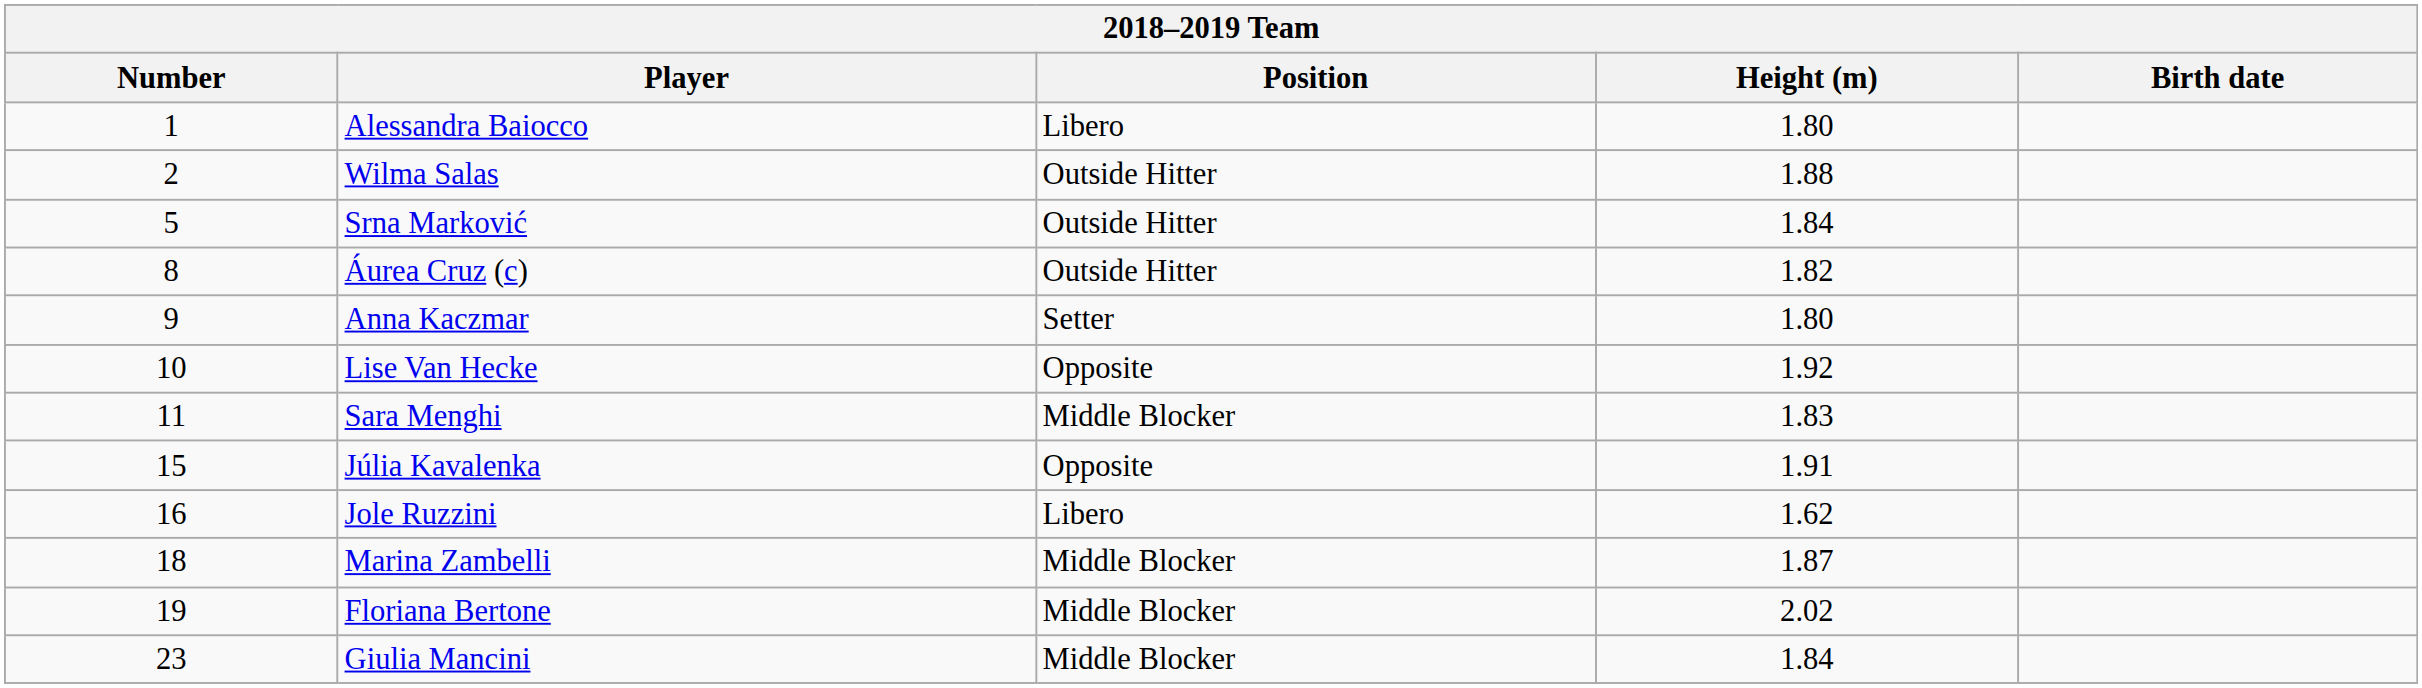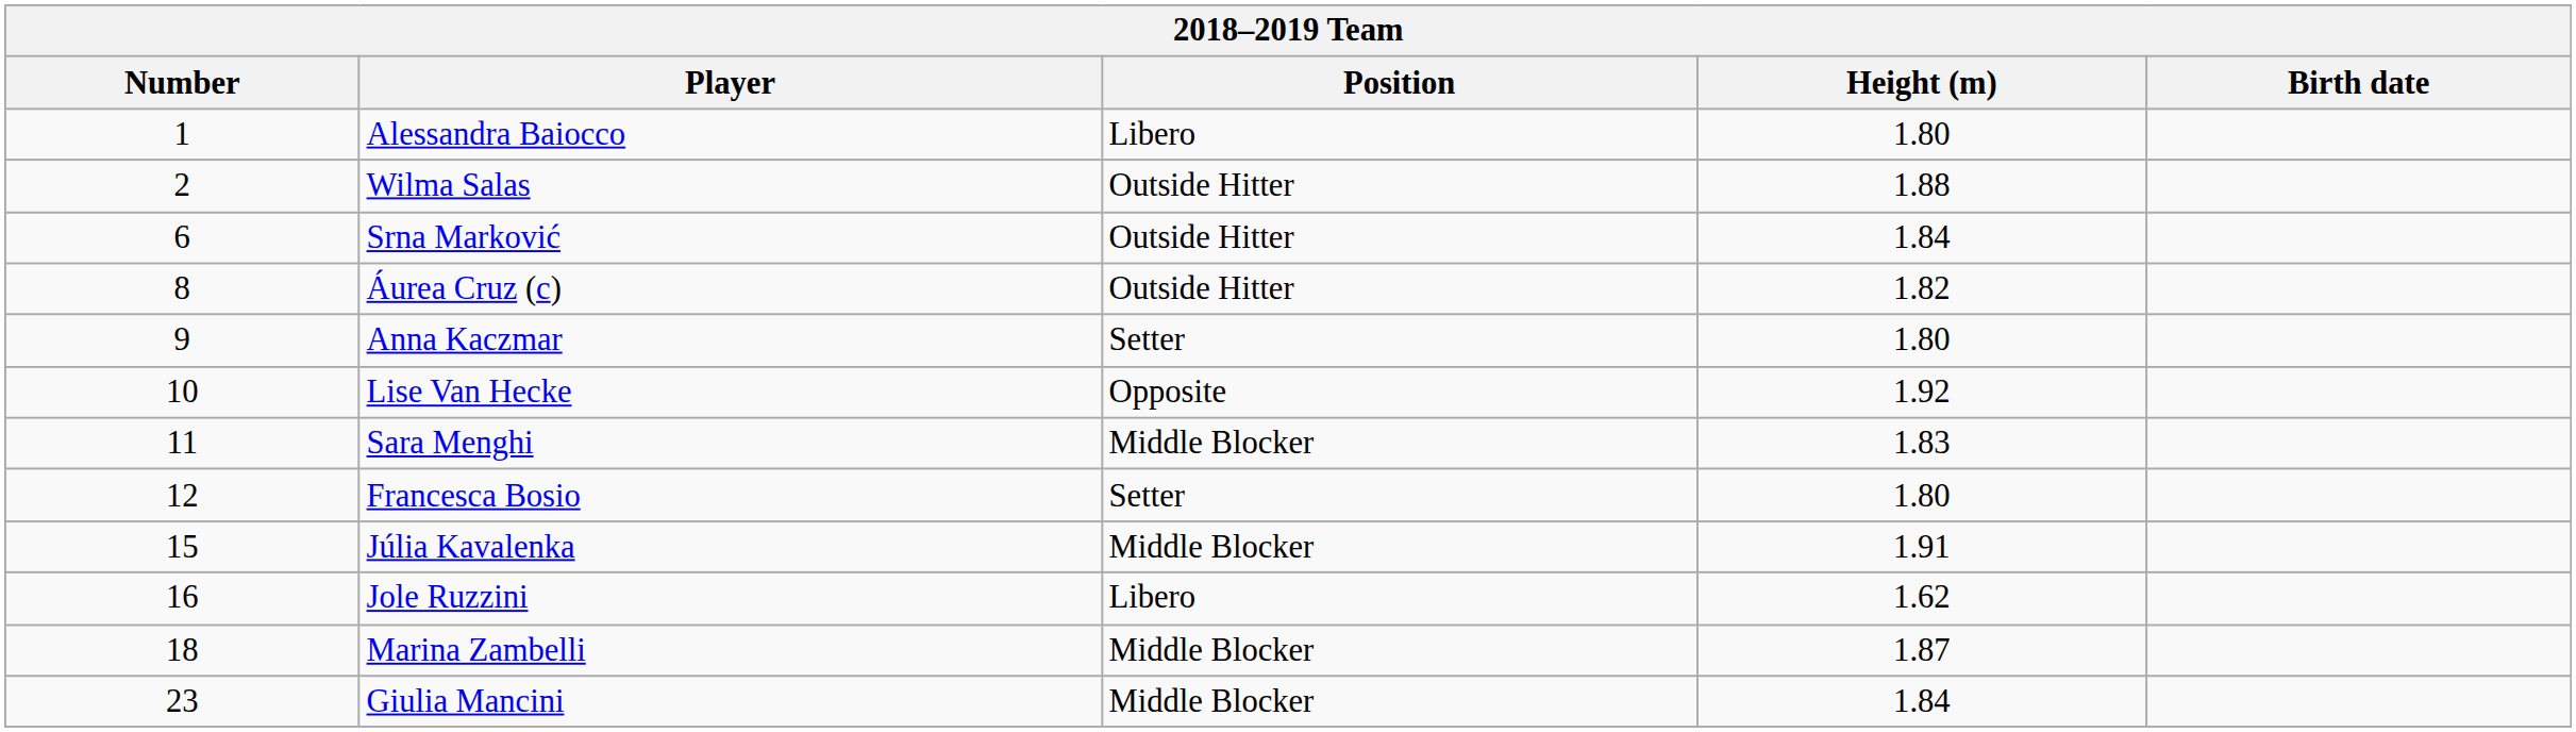Srna Marković | Number: 5 -> 6
+ row: 12 | Francesca Bosio | Setter | 1.80
Júlia Kavalenka | Position: Opposite -> Middle Blocker
- row: 19 | Floriana Bertone | Middle Blocker | 2.02
